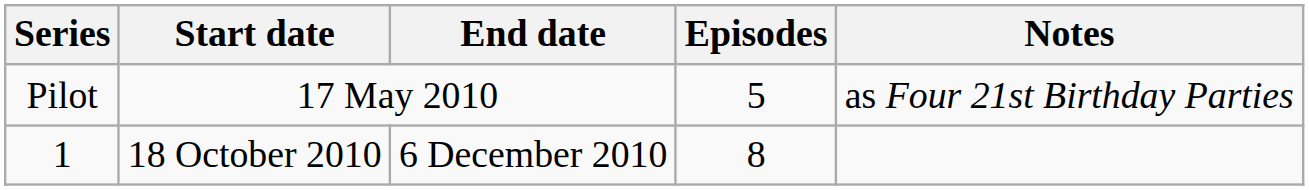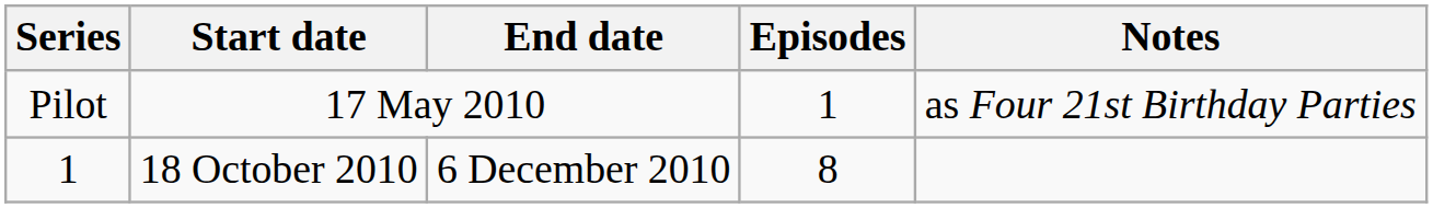Pilot | Episodes: 5 -> 1
